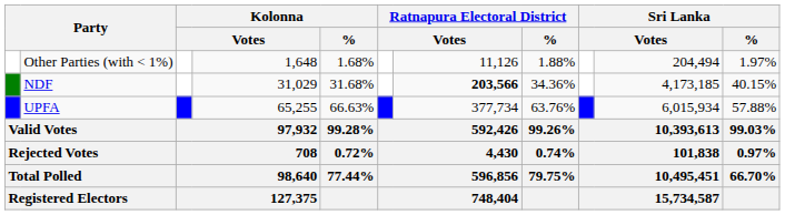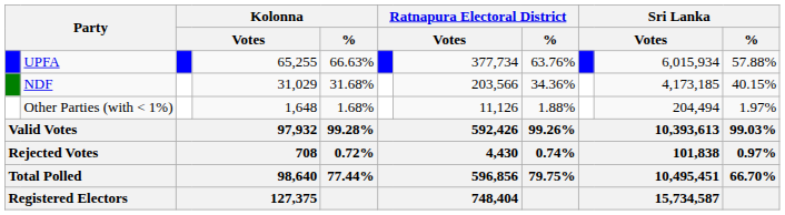rows swapped: UPFA <-> Other Parties (with < 1%)
NDF | column 7: bold -> normal
